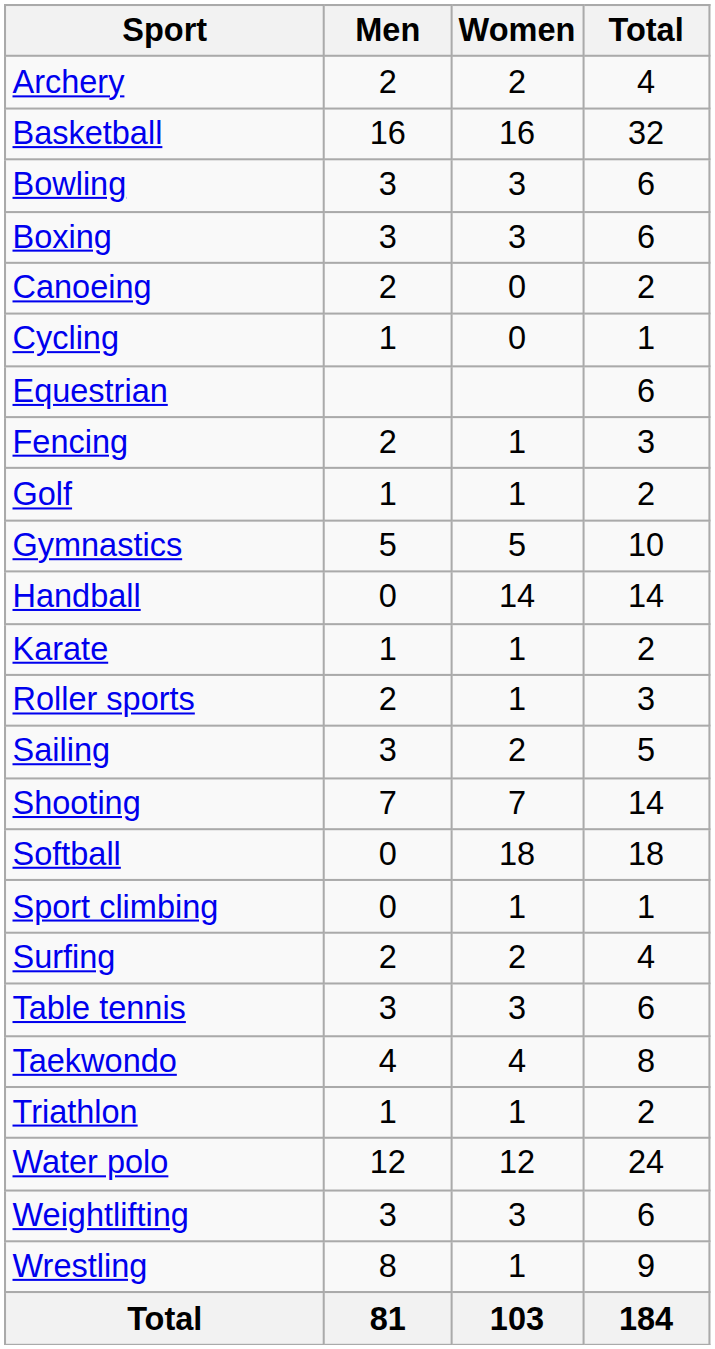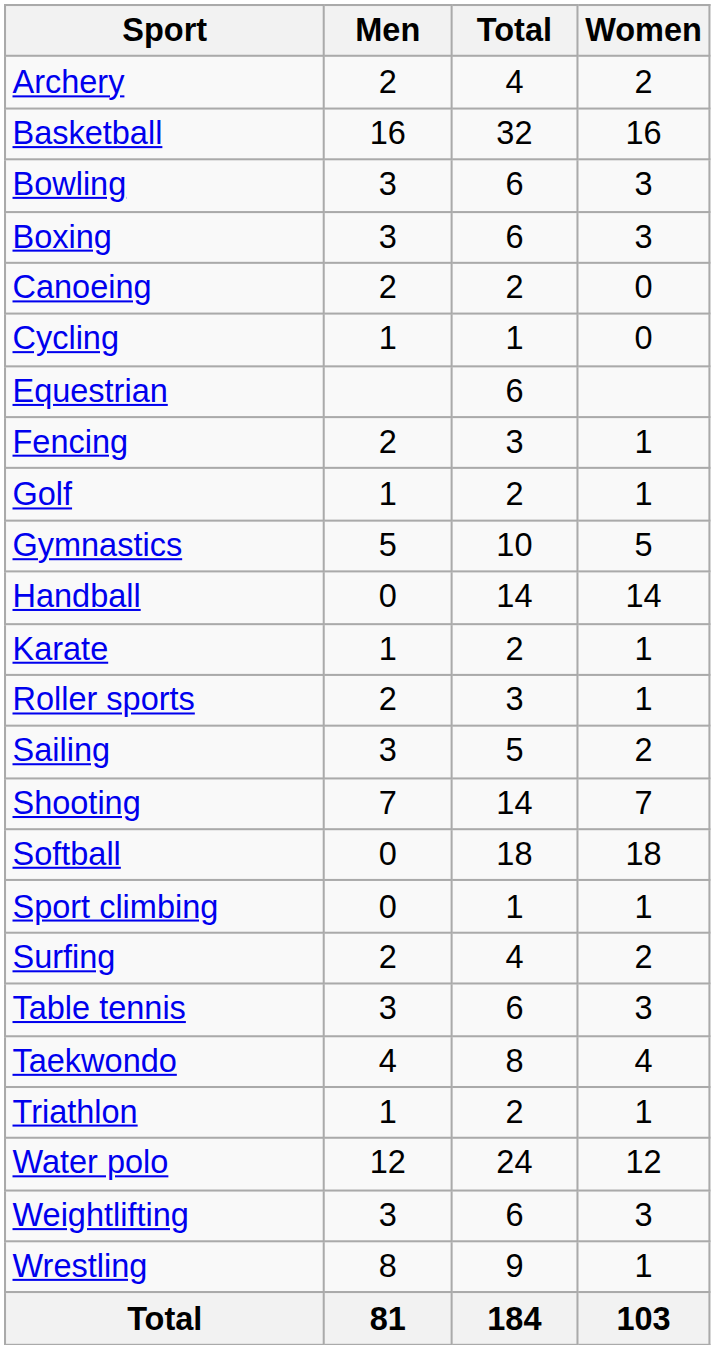columns swapped: Women <-> Total
